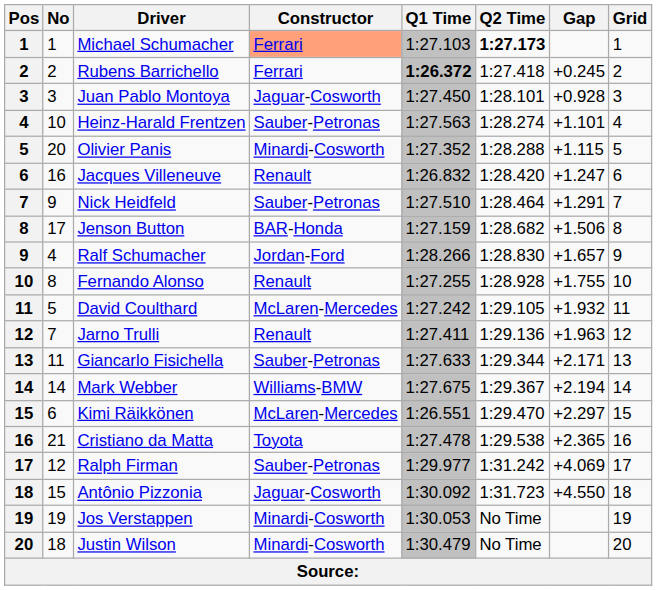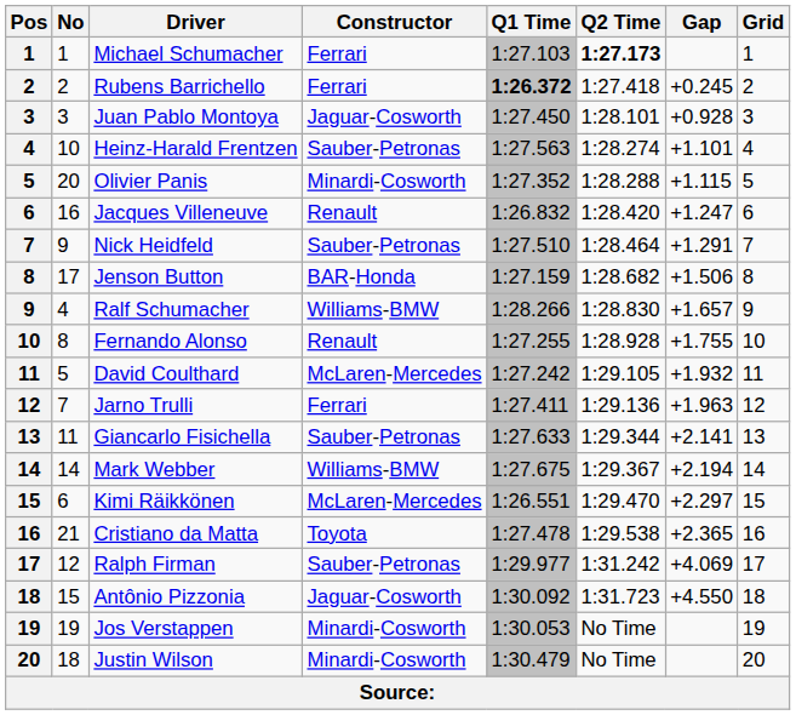Michael Schumacher | Constructor: lightsalmon background -> no background
Ralf Schumacher | Constructor: Jordan-Ford -> Williams-BMW
Jarno Trulli | Constructor: Renault -> Ferrari
Giancarlo Fisichella | Gap: +2.171 -> +2.141
